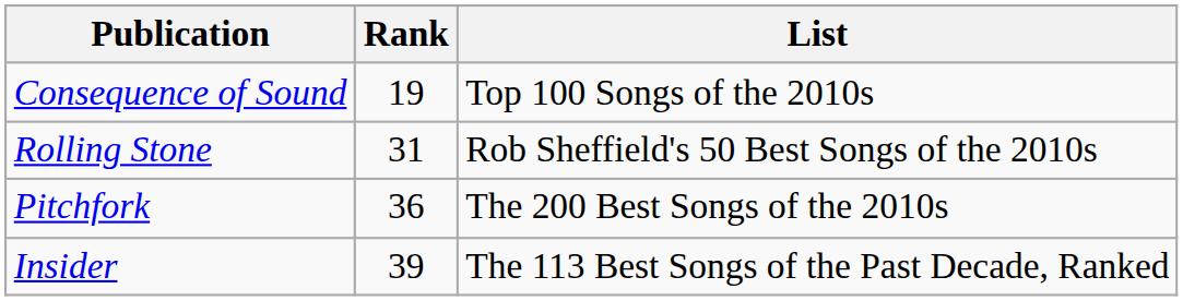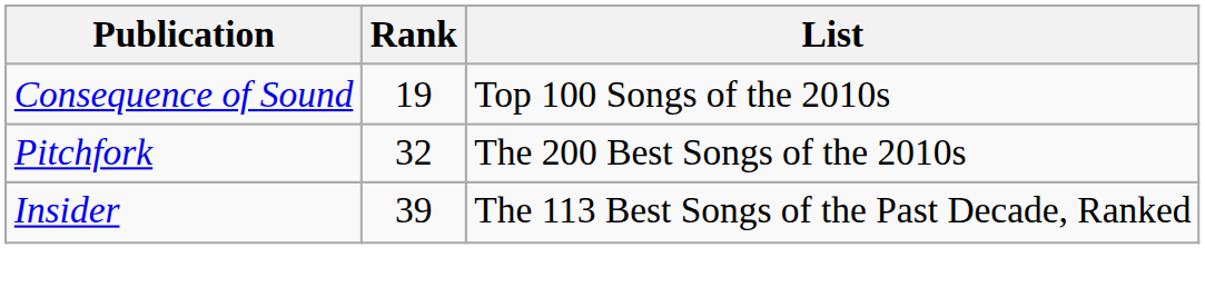- row: Rolling Stone | 31 | Rob Sheffield's 50 Best Songs of the 2010s
Pitchfork | Rank: 36 -> 32
